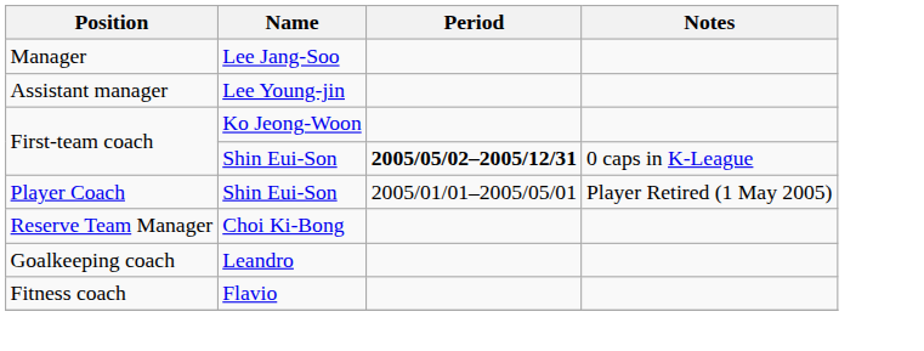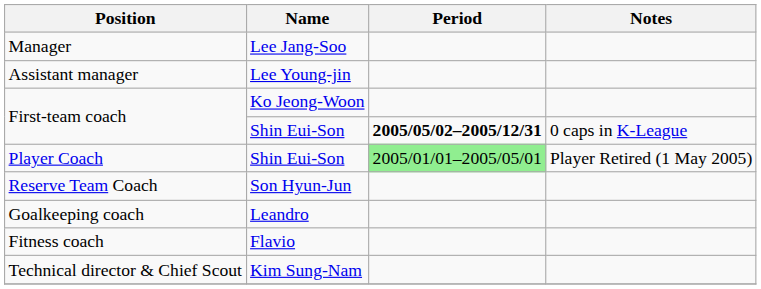Player Coach | Period: no background -> lightgreen background
- row: Reserve Team Manager | Choi Ki-Bong
+ row: Reserve Team Coach | Son Hyun-Jun
+ row: Technical director & Chief Scout | Kim Sung-Nam
